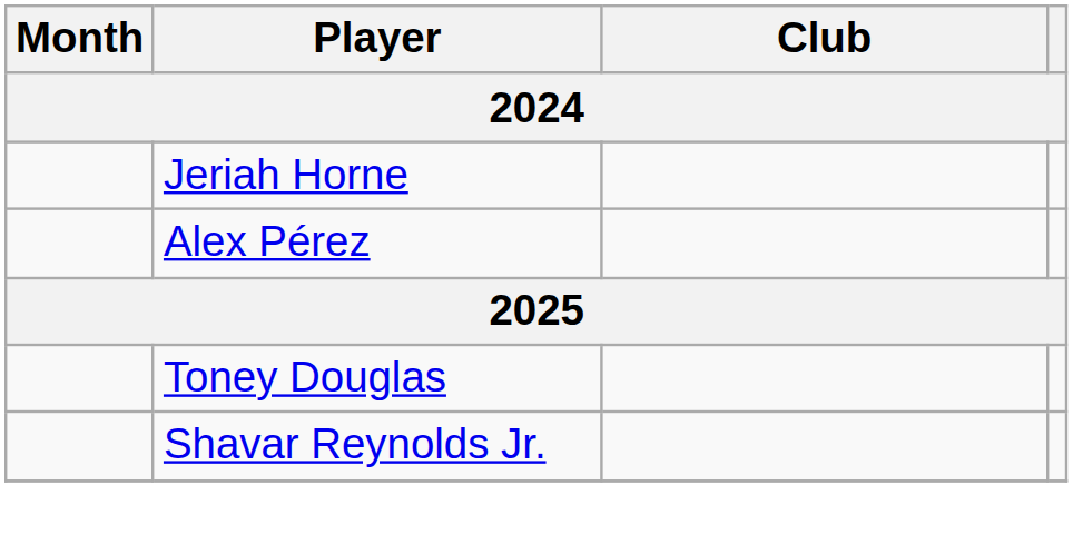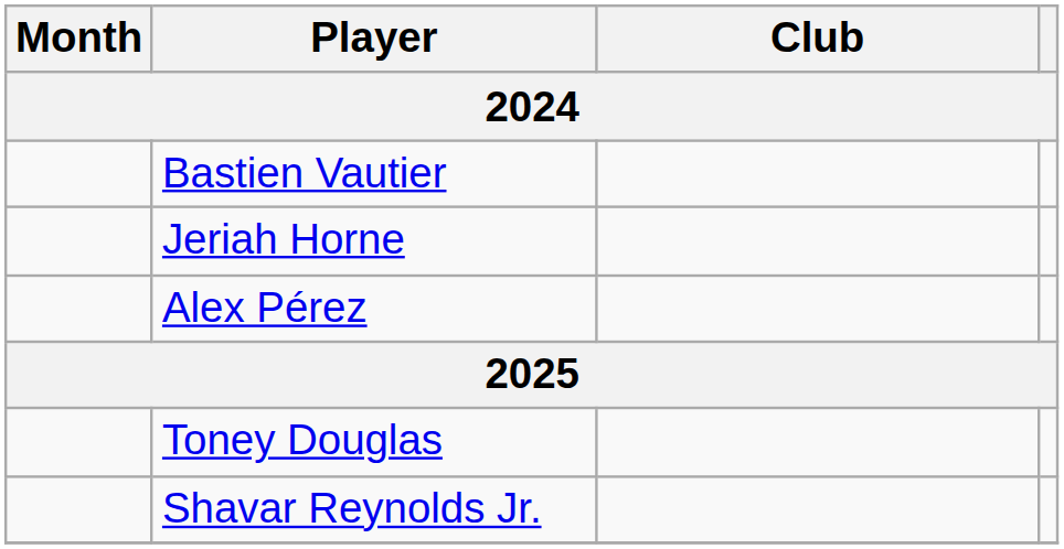+ row: Bastien Vautier
